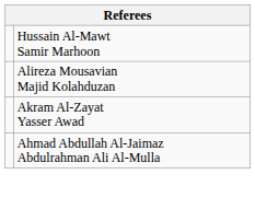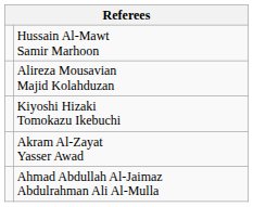+ row: Kiyoshi Hizaki Tomokazu Ikebuchi
